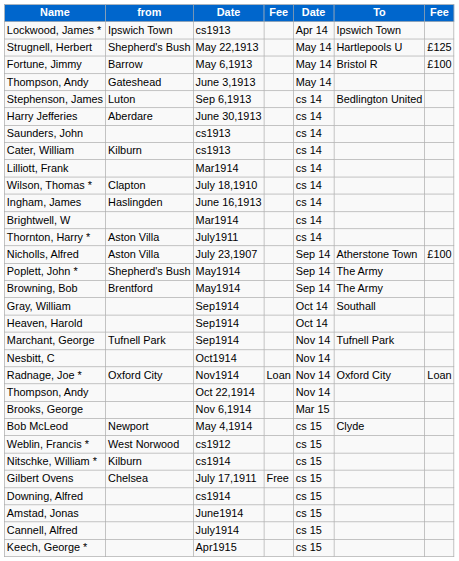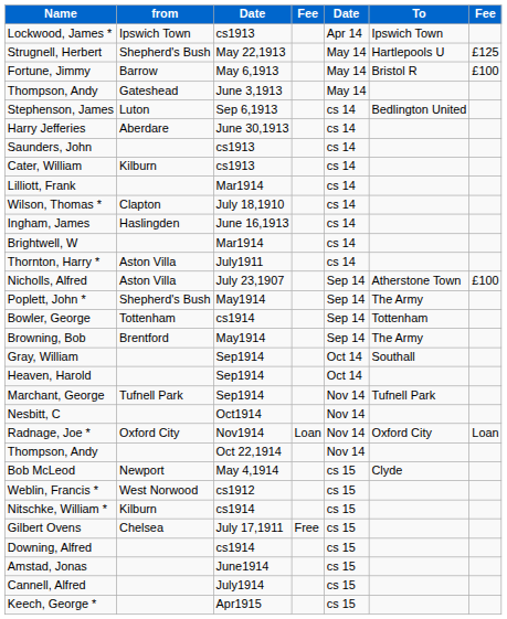+ row: Bowler, George | Tottenham | cs1914 | Sep 14 | Tottenham
- row: Brooks, George | Nov 6,1914 | Mar 15
